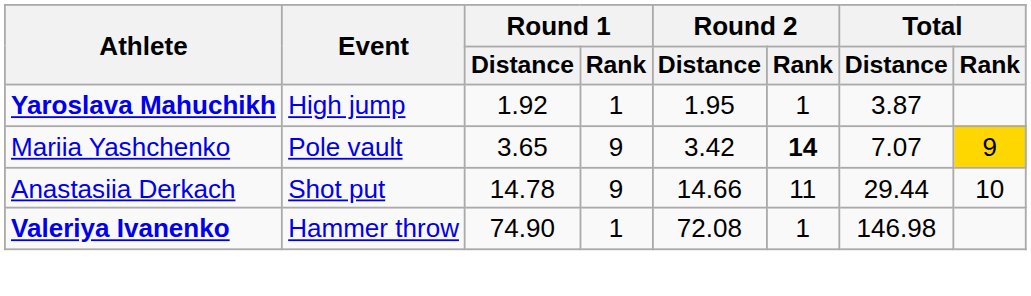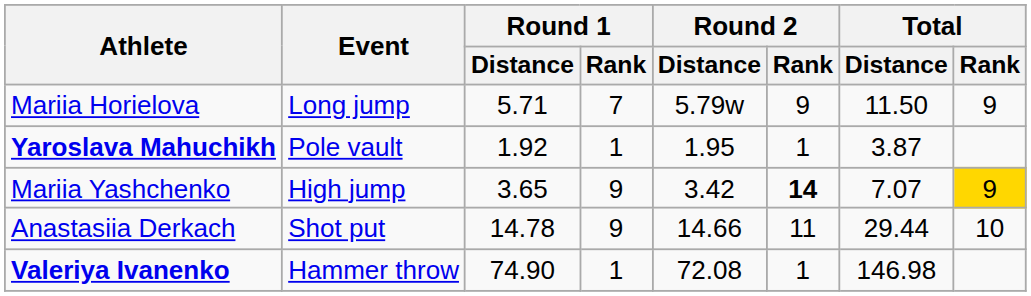+ row: Mariia Horielova | Long jump | 5.71 | 7 | 5.79w | 9 | 11.50 | 9
Yaroslava Mahuchikh | Event: High jump -> Pole vault
Mariia Yashchenko | Event: Pole vault -> High jump
